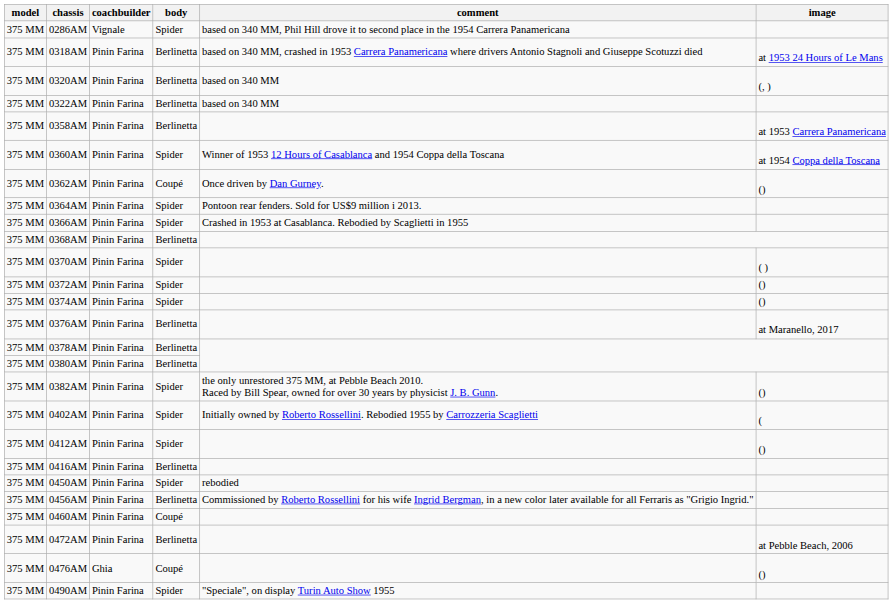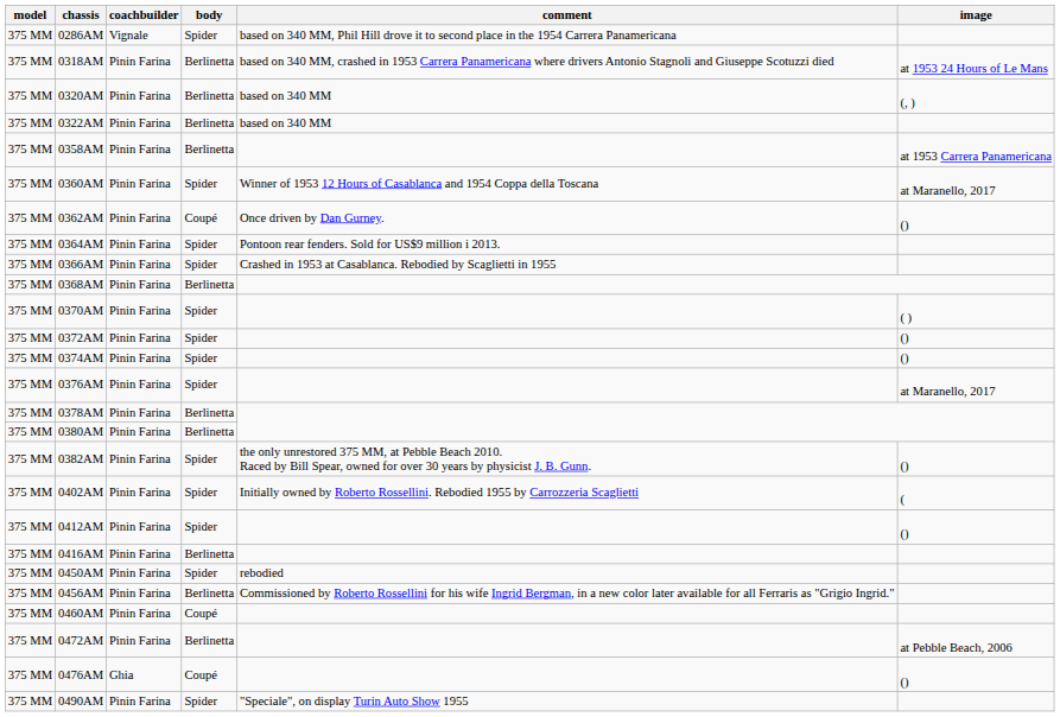0360AM | image: at 1954 Coppa della Toscana -> at Maranello, 2017
0376AM | body: Berlinetta -> Spider
